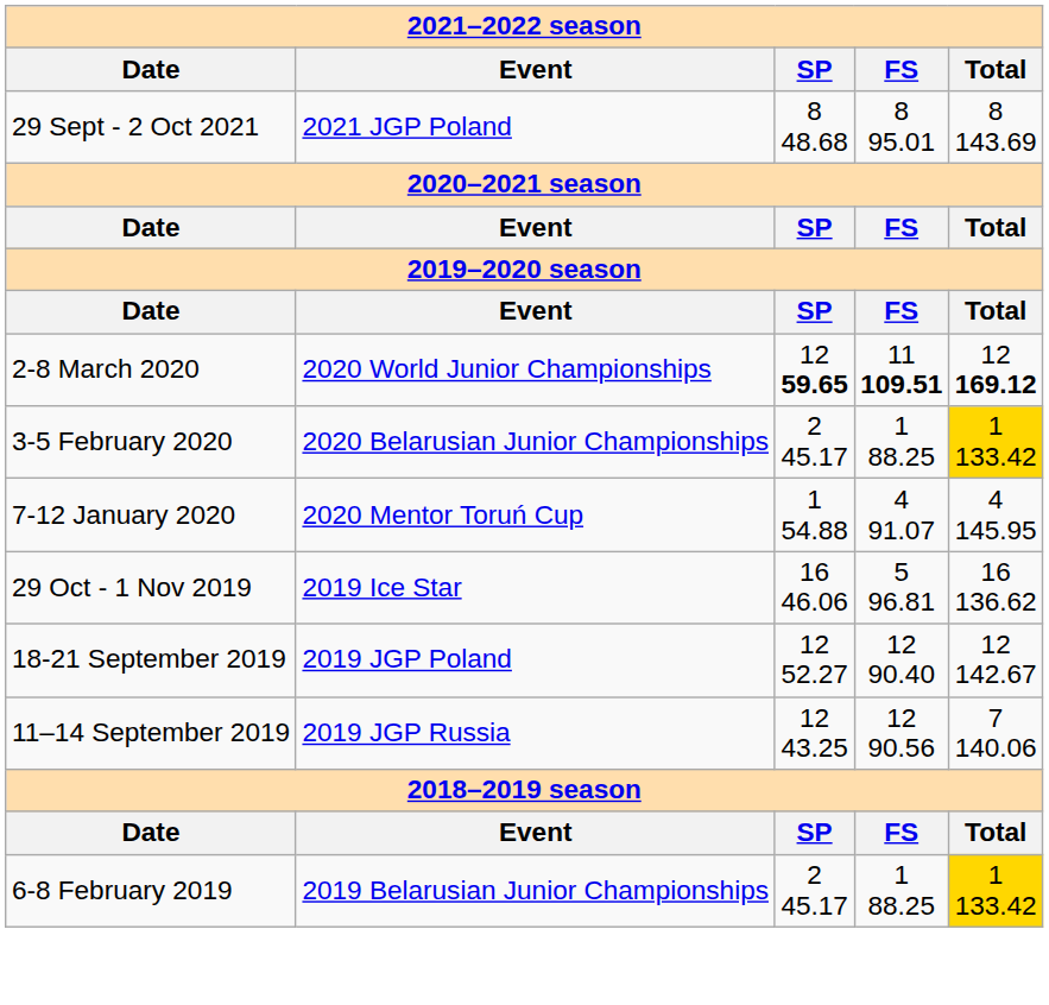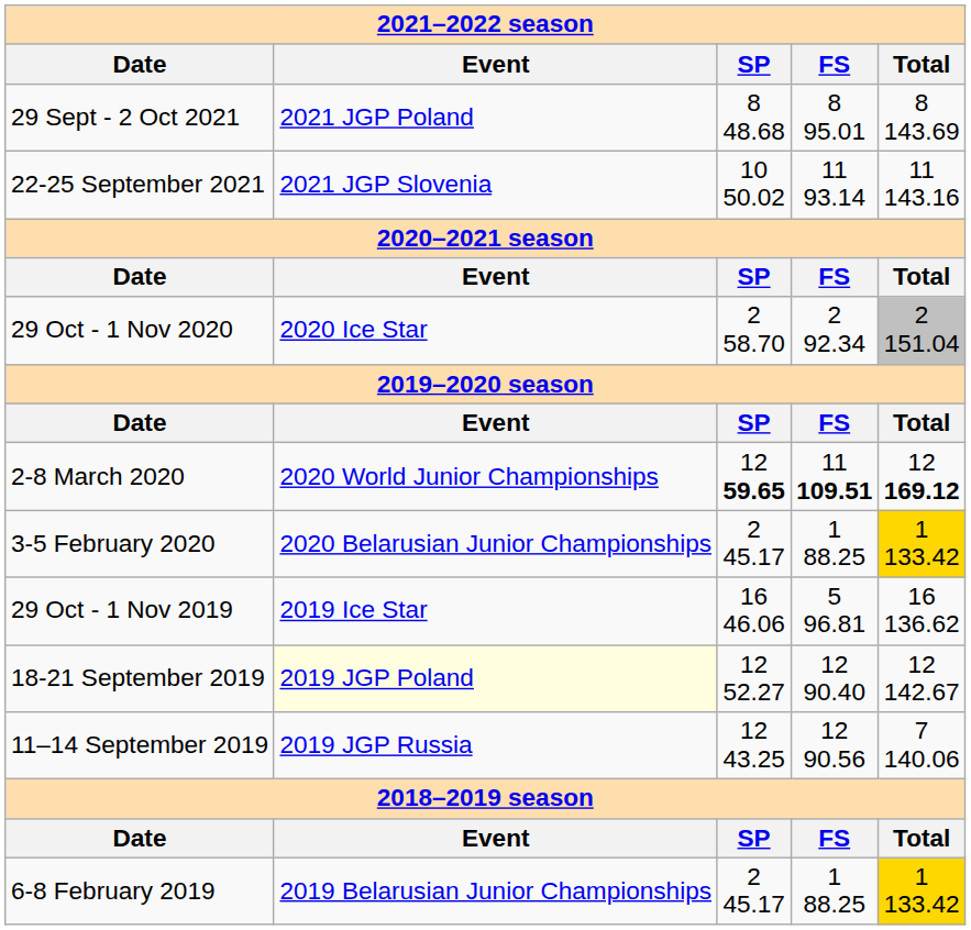+ row: 22-25 September 2021 | 2021 JGP Slovenia | 10 50.02 | 11 93.14 | 11 143.16
+ row: 29 Oct - 1 Nov 2020 | 2020 Ice Star | 2 58.70 | 2 92.34 | 2 151.04
- row: 7-12 January 2020 | 2020 Mentor Toruń Cup | 1 54.88 | 4 91.07 | 4 145.95
18-21 September 2019 | column 2: no background -> lightyellow background
